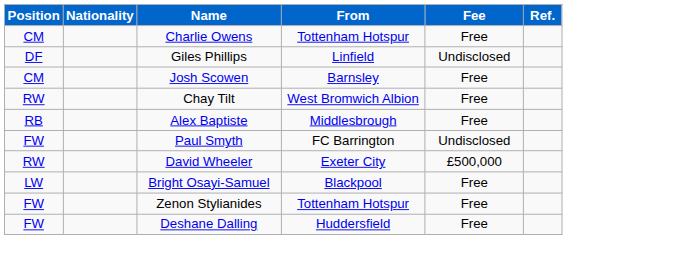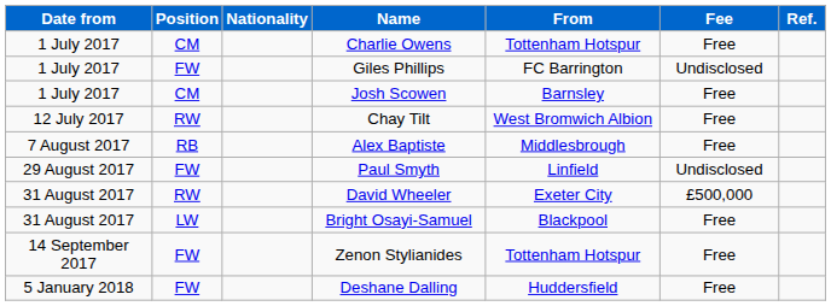+ column: Date from | 1 July 2017 | 1 July 2017 | 1 July 2017 | 12 July 2017 | 7 August 2017 | 29 August 2017 | 31 August 2017 | 31 August 2017 | 14 September 2017 | 5 January 2018
Giles Phillips | Position: DF -> FW
Giles Phillips | From: Linfield -> FC Barrington
Paul Smyth | From: FC Barrington -> Linfield
